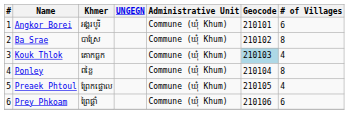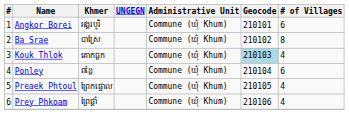Ponley | # of Villages: 8 -> 6
Prey Phkoam | # of Villages: 6 -> 4
